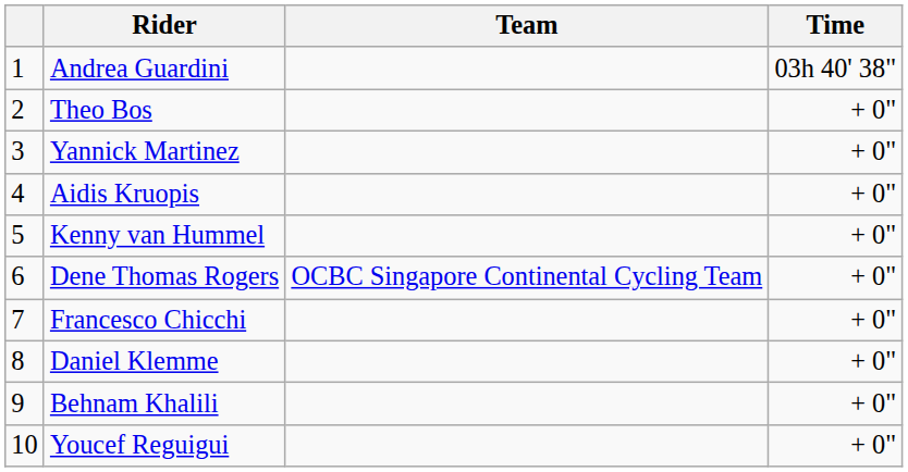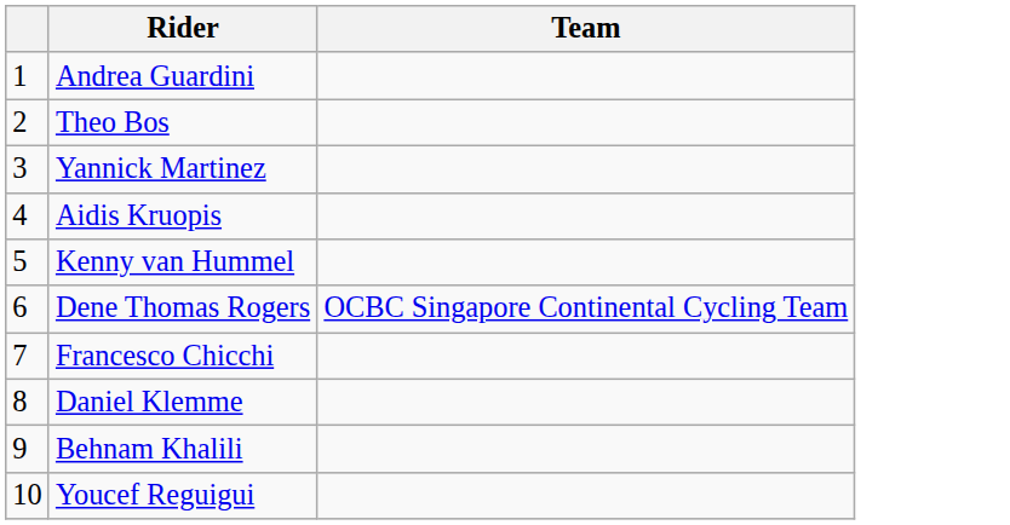- column: Time | 03h 40' 38" | + 0" | + 0" | + 0" | + 0" | + 0" | + 0" | + 0" | + 0" | + 0"
